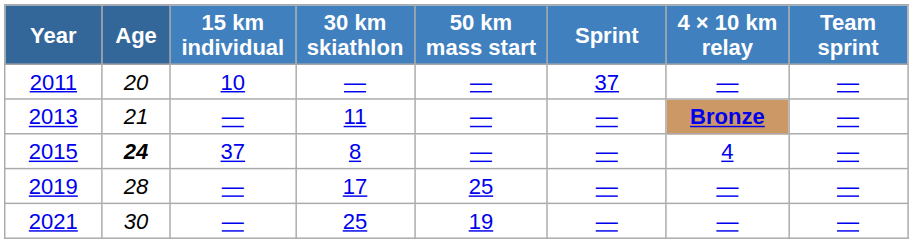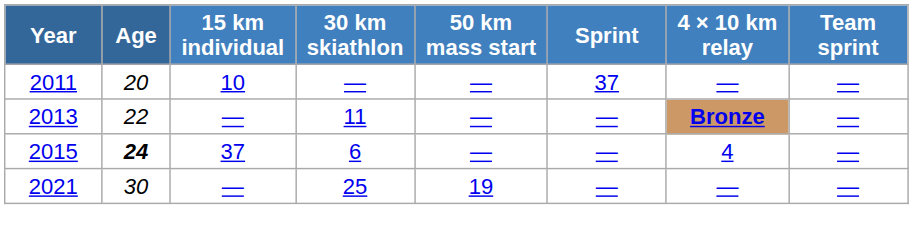2013 | Age: 21 -> 22
2015 | 30 km skiathlon: 8 -> 6
- row: 2019 | 28 | — | 17 | 25 | — | — | —
